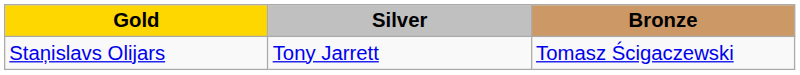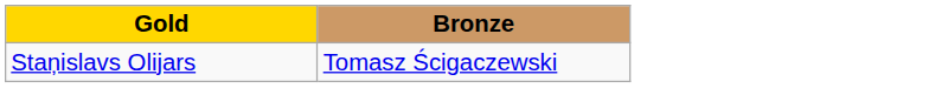- column: Silver | Tony Jarrett
